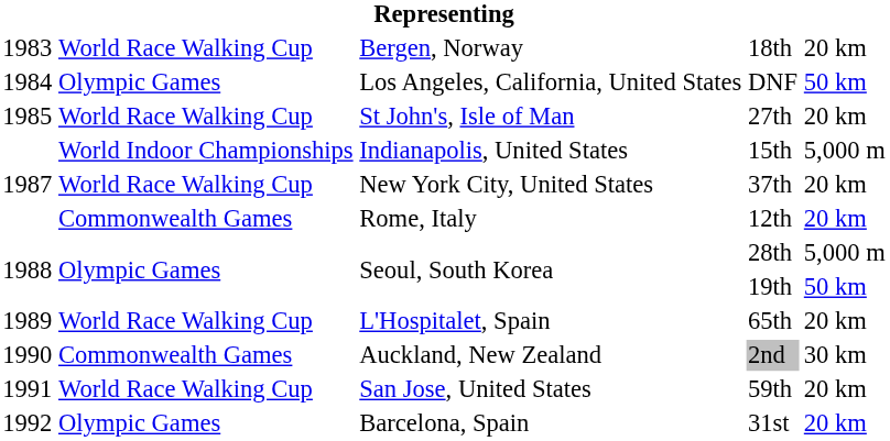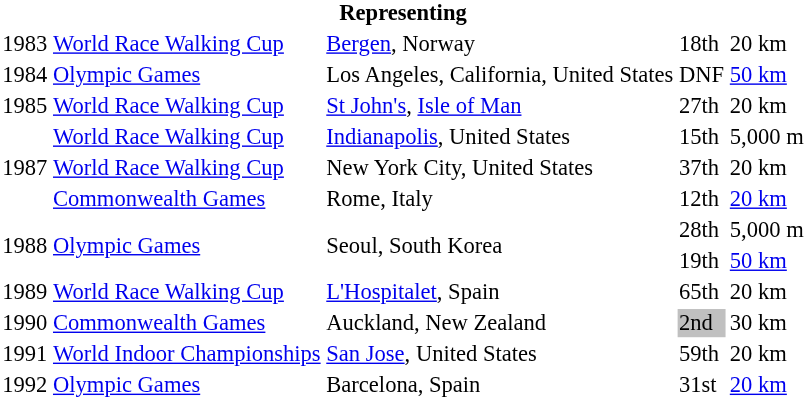15th | column 2: World Indoor Championships -> World Race Walking Cup
59th | column 2: World Race Walking Cup -> World Indoor Championships
